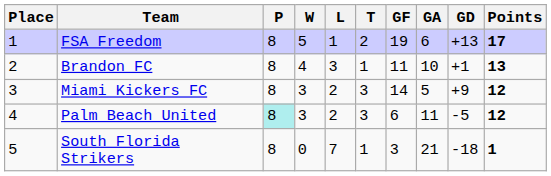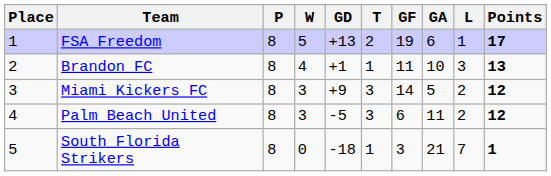columns swapped: L <-> GD
Palm Beach United | P: paleturquoise background -> no background
